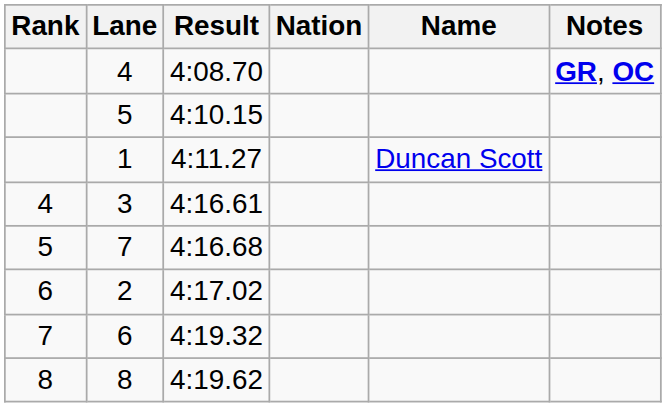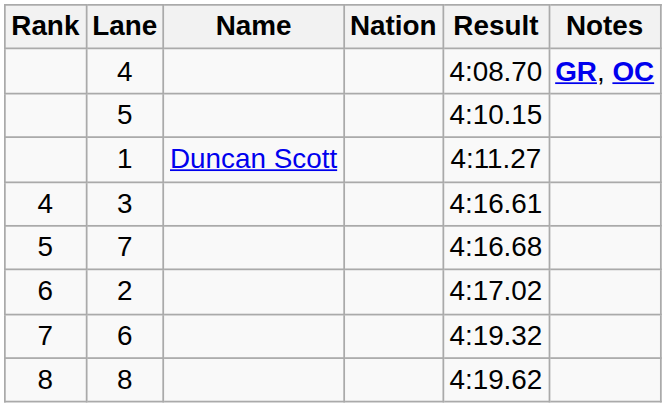columns swapped: Name <-> Result
